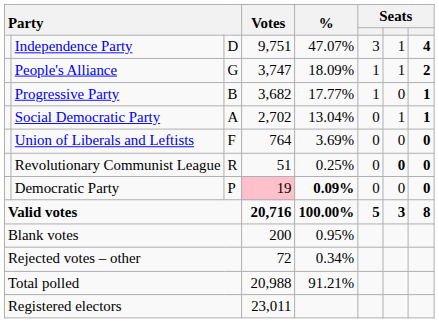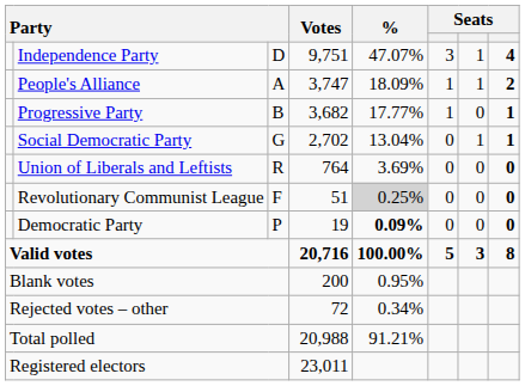People's Alliance | column 3: G -> A
Social Democratic Party | column 3: A -> G
Union of Liberals and Leftists | column 3: F -> R
Revolutionary Communist League | column 3: R -> F
Revolutionary Communist League | %: no background -> lightgrey background
Revolutionary Communist League | column 7: bold -> normal
Democratic Party | Votes: pink background -> no background
